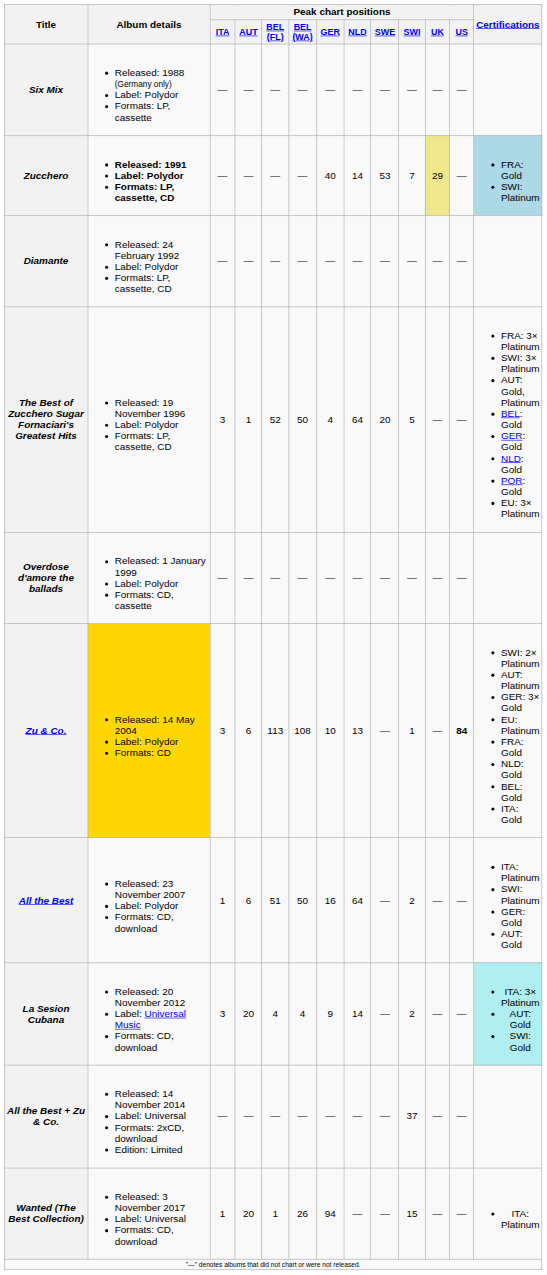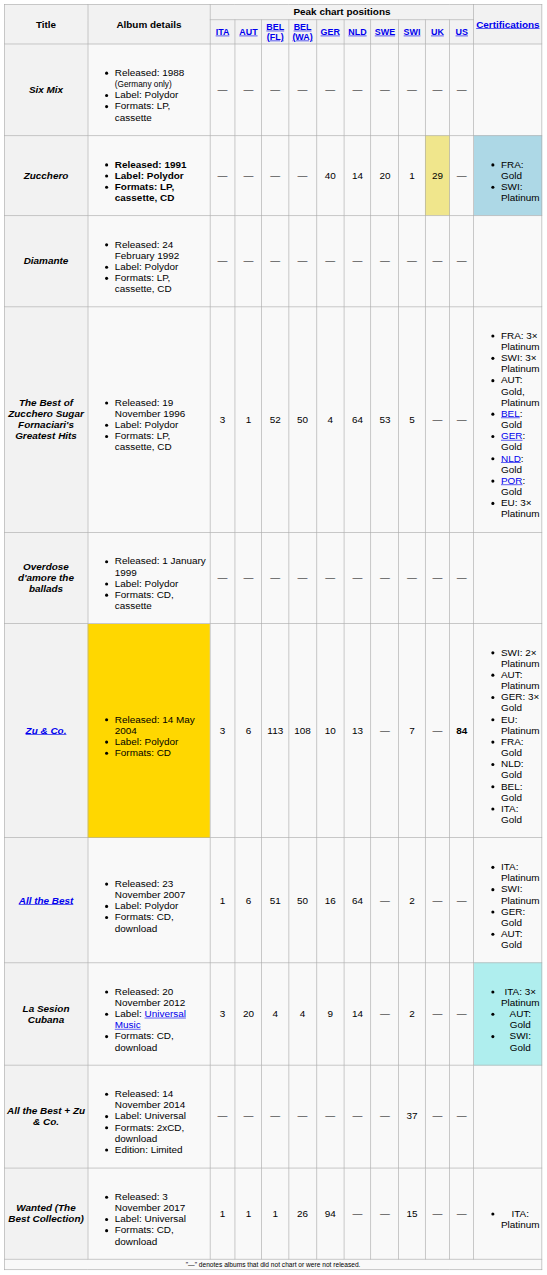Zucchero | Peak chart positions / SWE: 53 -> 20
Zucchero | Peak chart positions / SWI: 7 -> 1
The Best of Zucchero Sugar Fornaciari's Greatest Hits | Peak chart positions / SWE: 20 -> 53
Zu & Co. | Peak chart positions / SWI: 1 -> 7
Wanted (The Best Collection) | Peak chart positions / AUT: 20 -> 1
